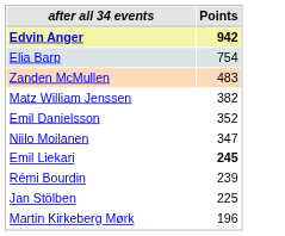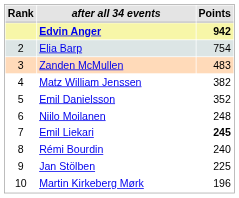+ column: Rank | 2 | 3 | 4 | 5 | 6 | 7 | 8 | 9 | 10
Niilo Moilanen | Points: 347 -> 248
Rémi Bourdin | Points: 239 -> 240
